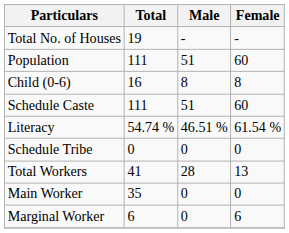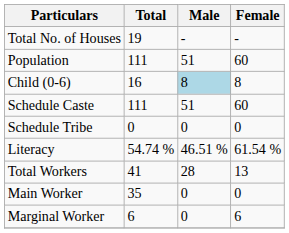Child (0-6) | Male: no background -> lightblue background
rows swapped: Schedule Tribe <-> Literacy
